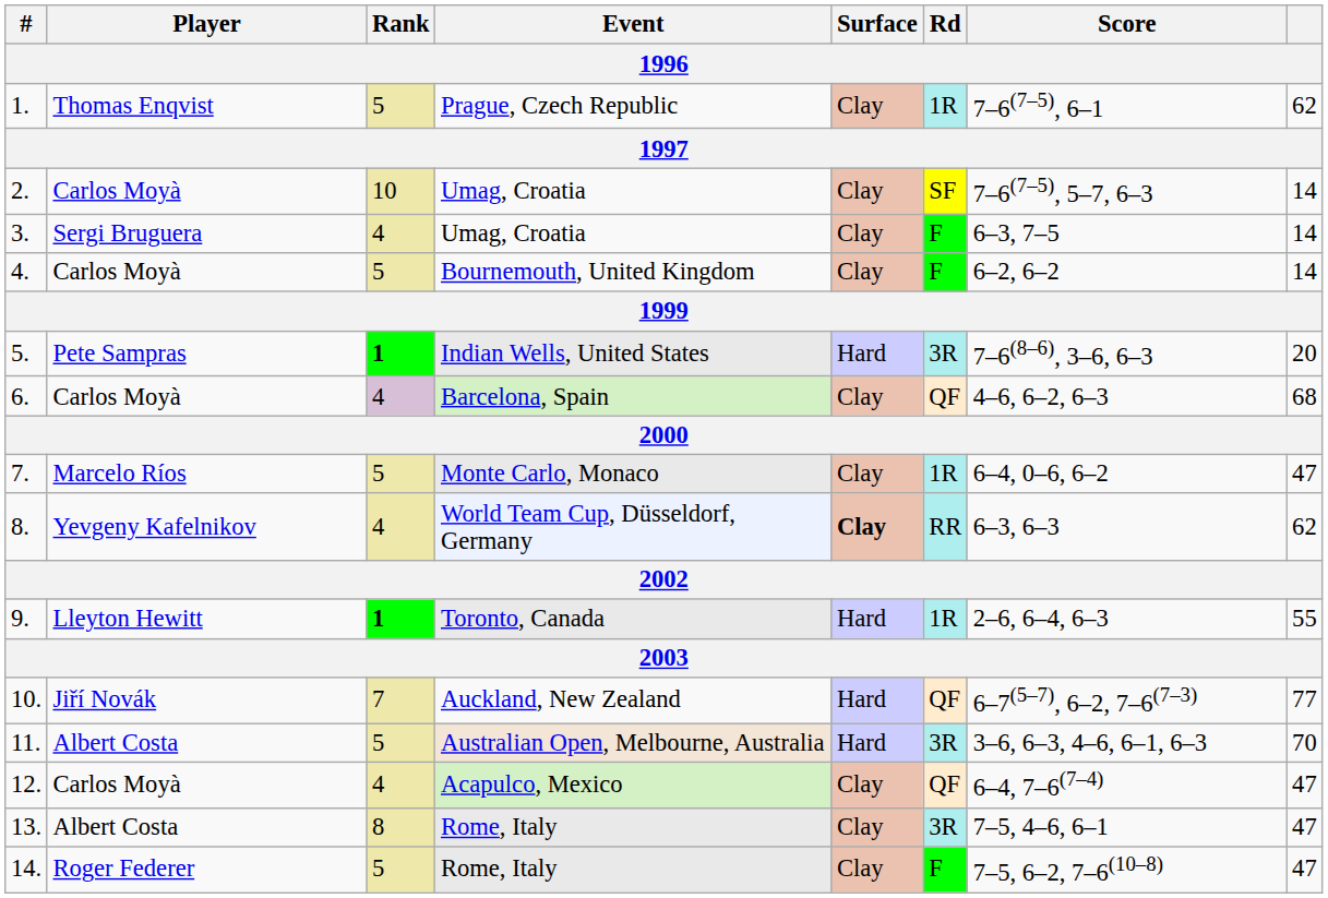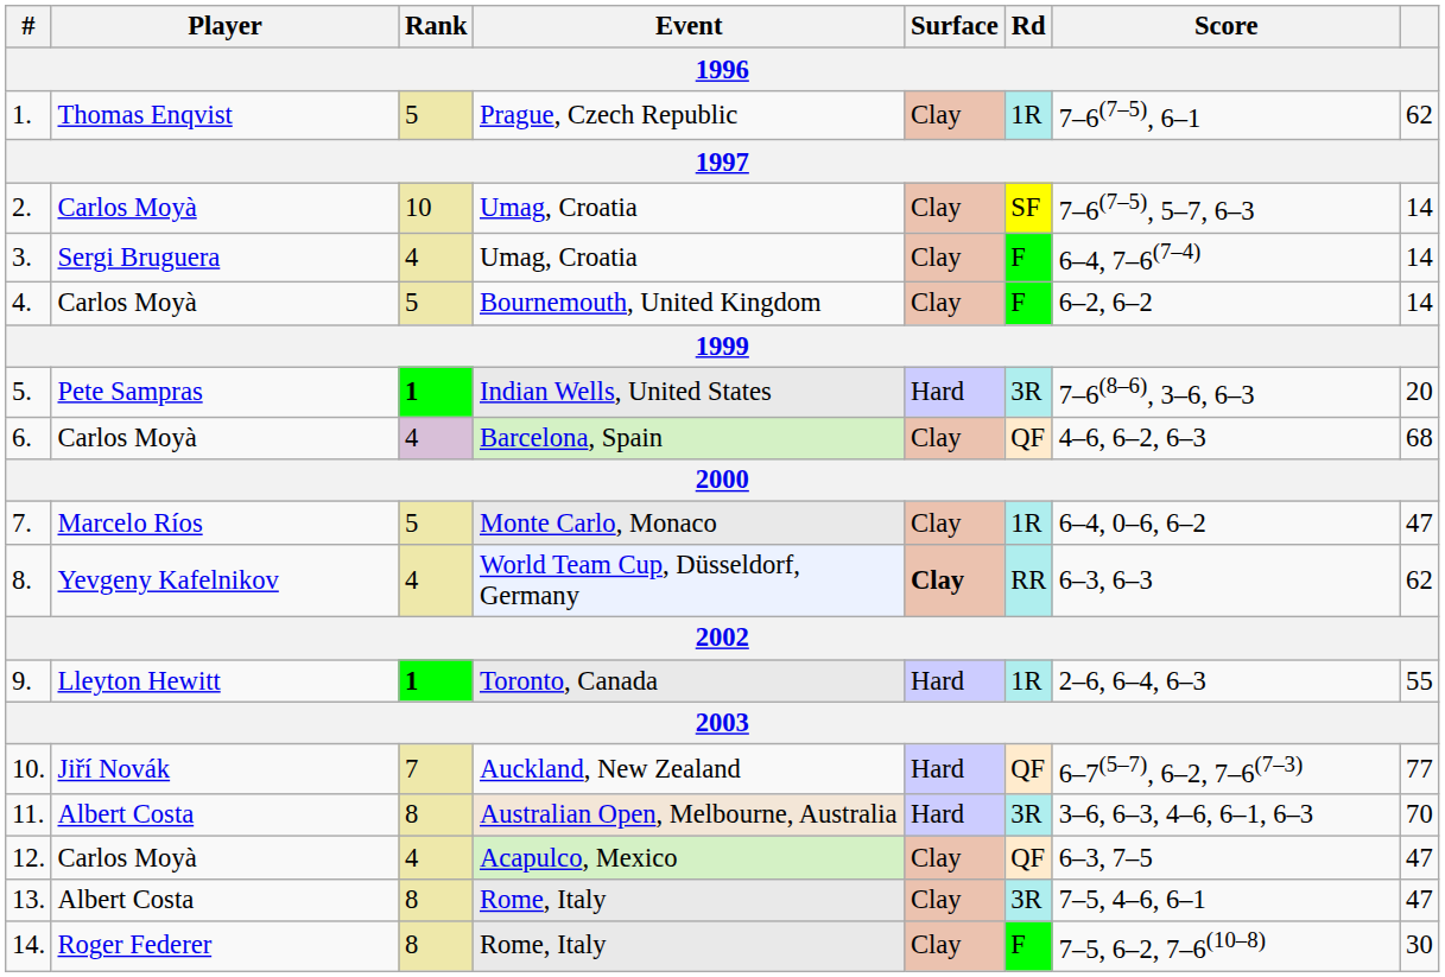3. | Score: 6–3, 7–5 -> 6–4, 7–6(7–4)
11. | Rank: 5 -> 8
12. | Score: 6–4, 7–6(7–4) -> 6–3, 7–5
14. | Rank: 5 -> 8
14. | column 8: 47 -> 30
